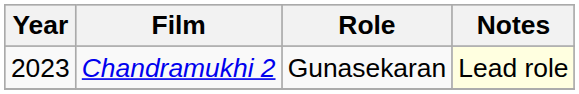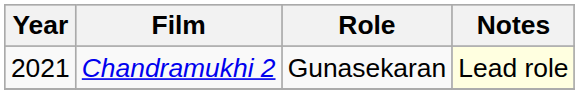Chandramukhi 2 | Year: 2023 -> 2021
